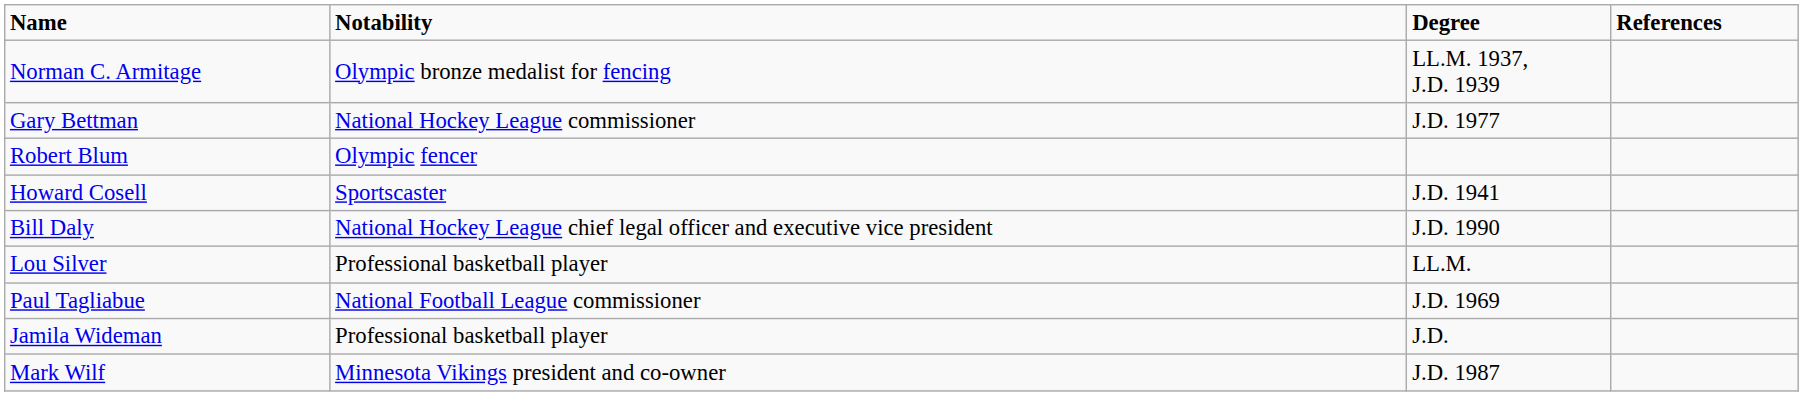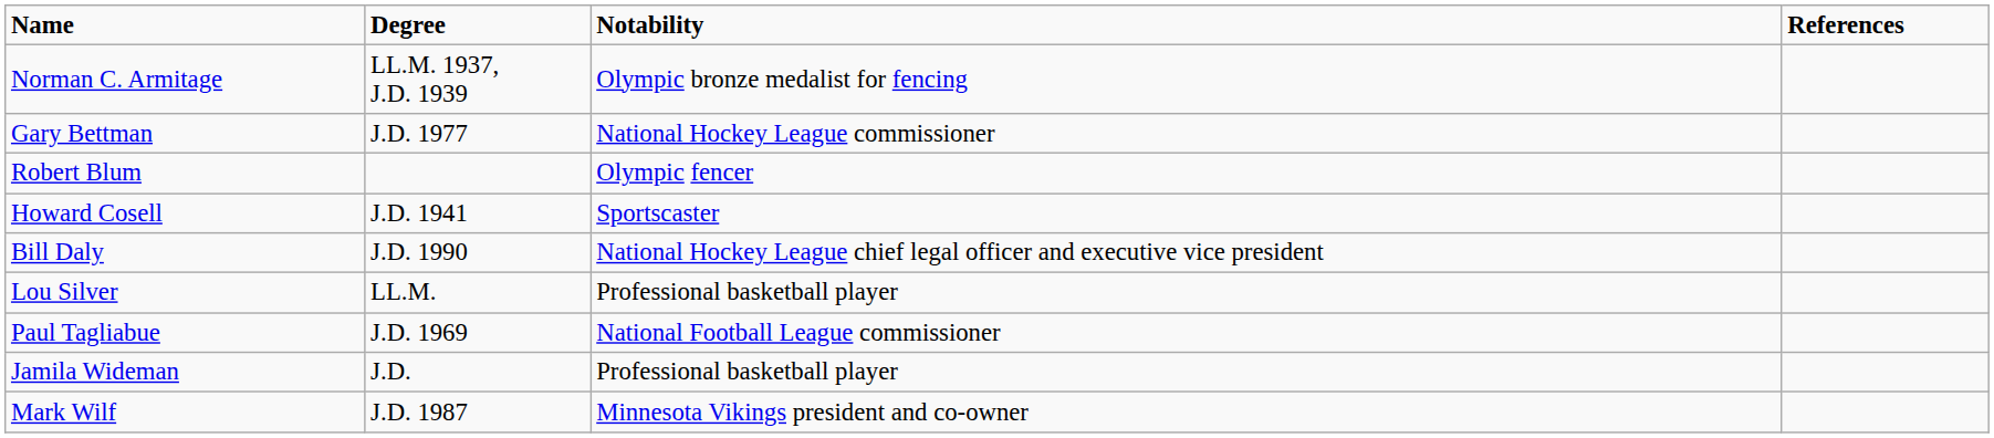columns swapped: Degree <-> Notability
